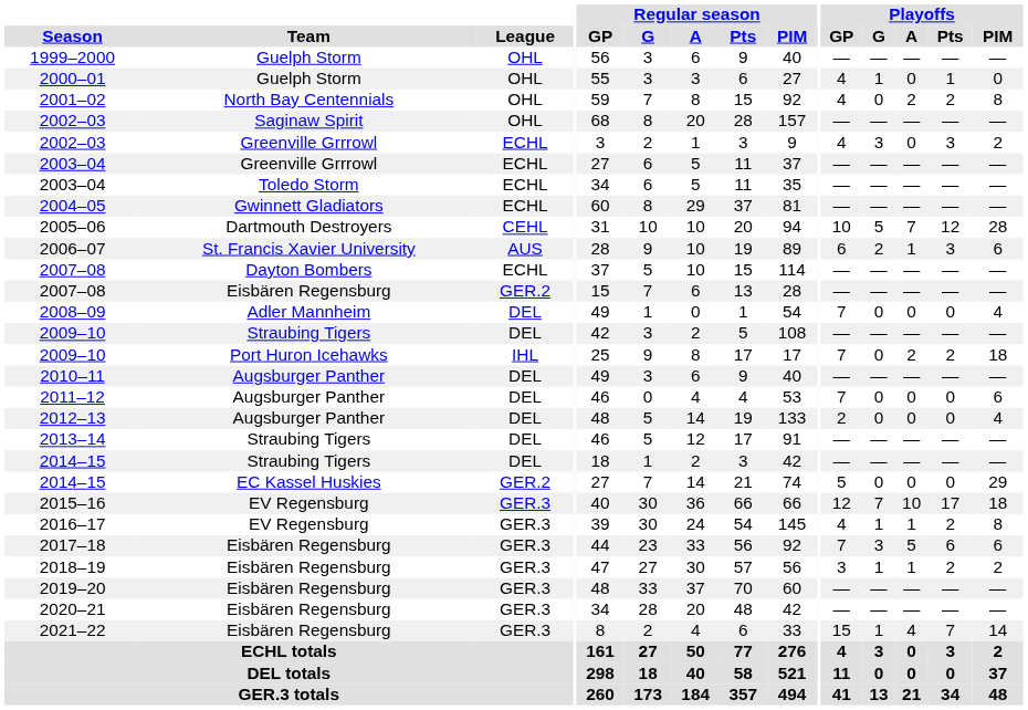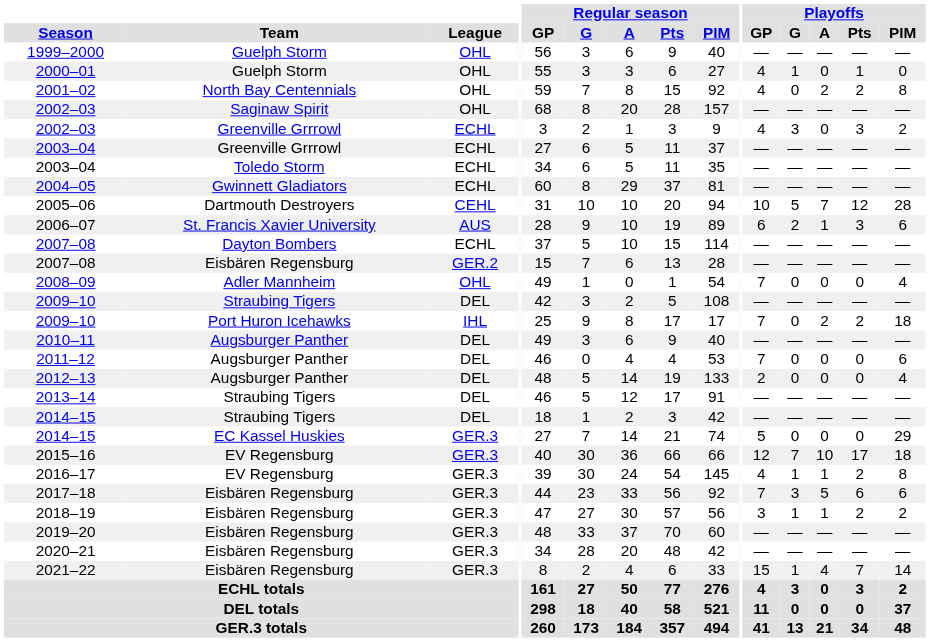2008–09 | League: DEL -> OHL
2014–15 / EC Kassel Huskies | League: GER.2 -> GER.3
